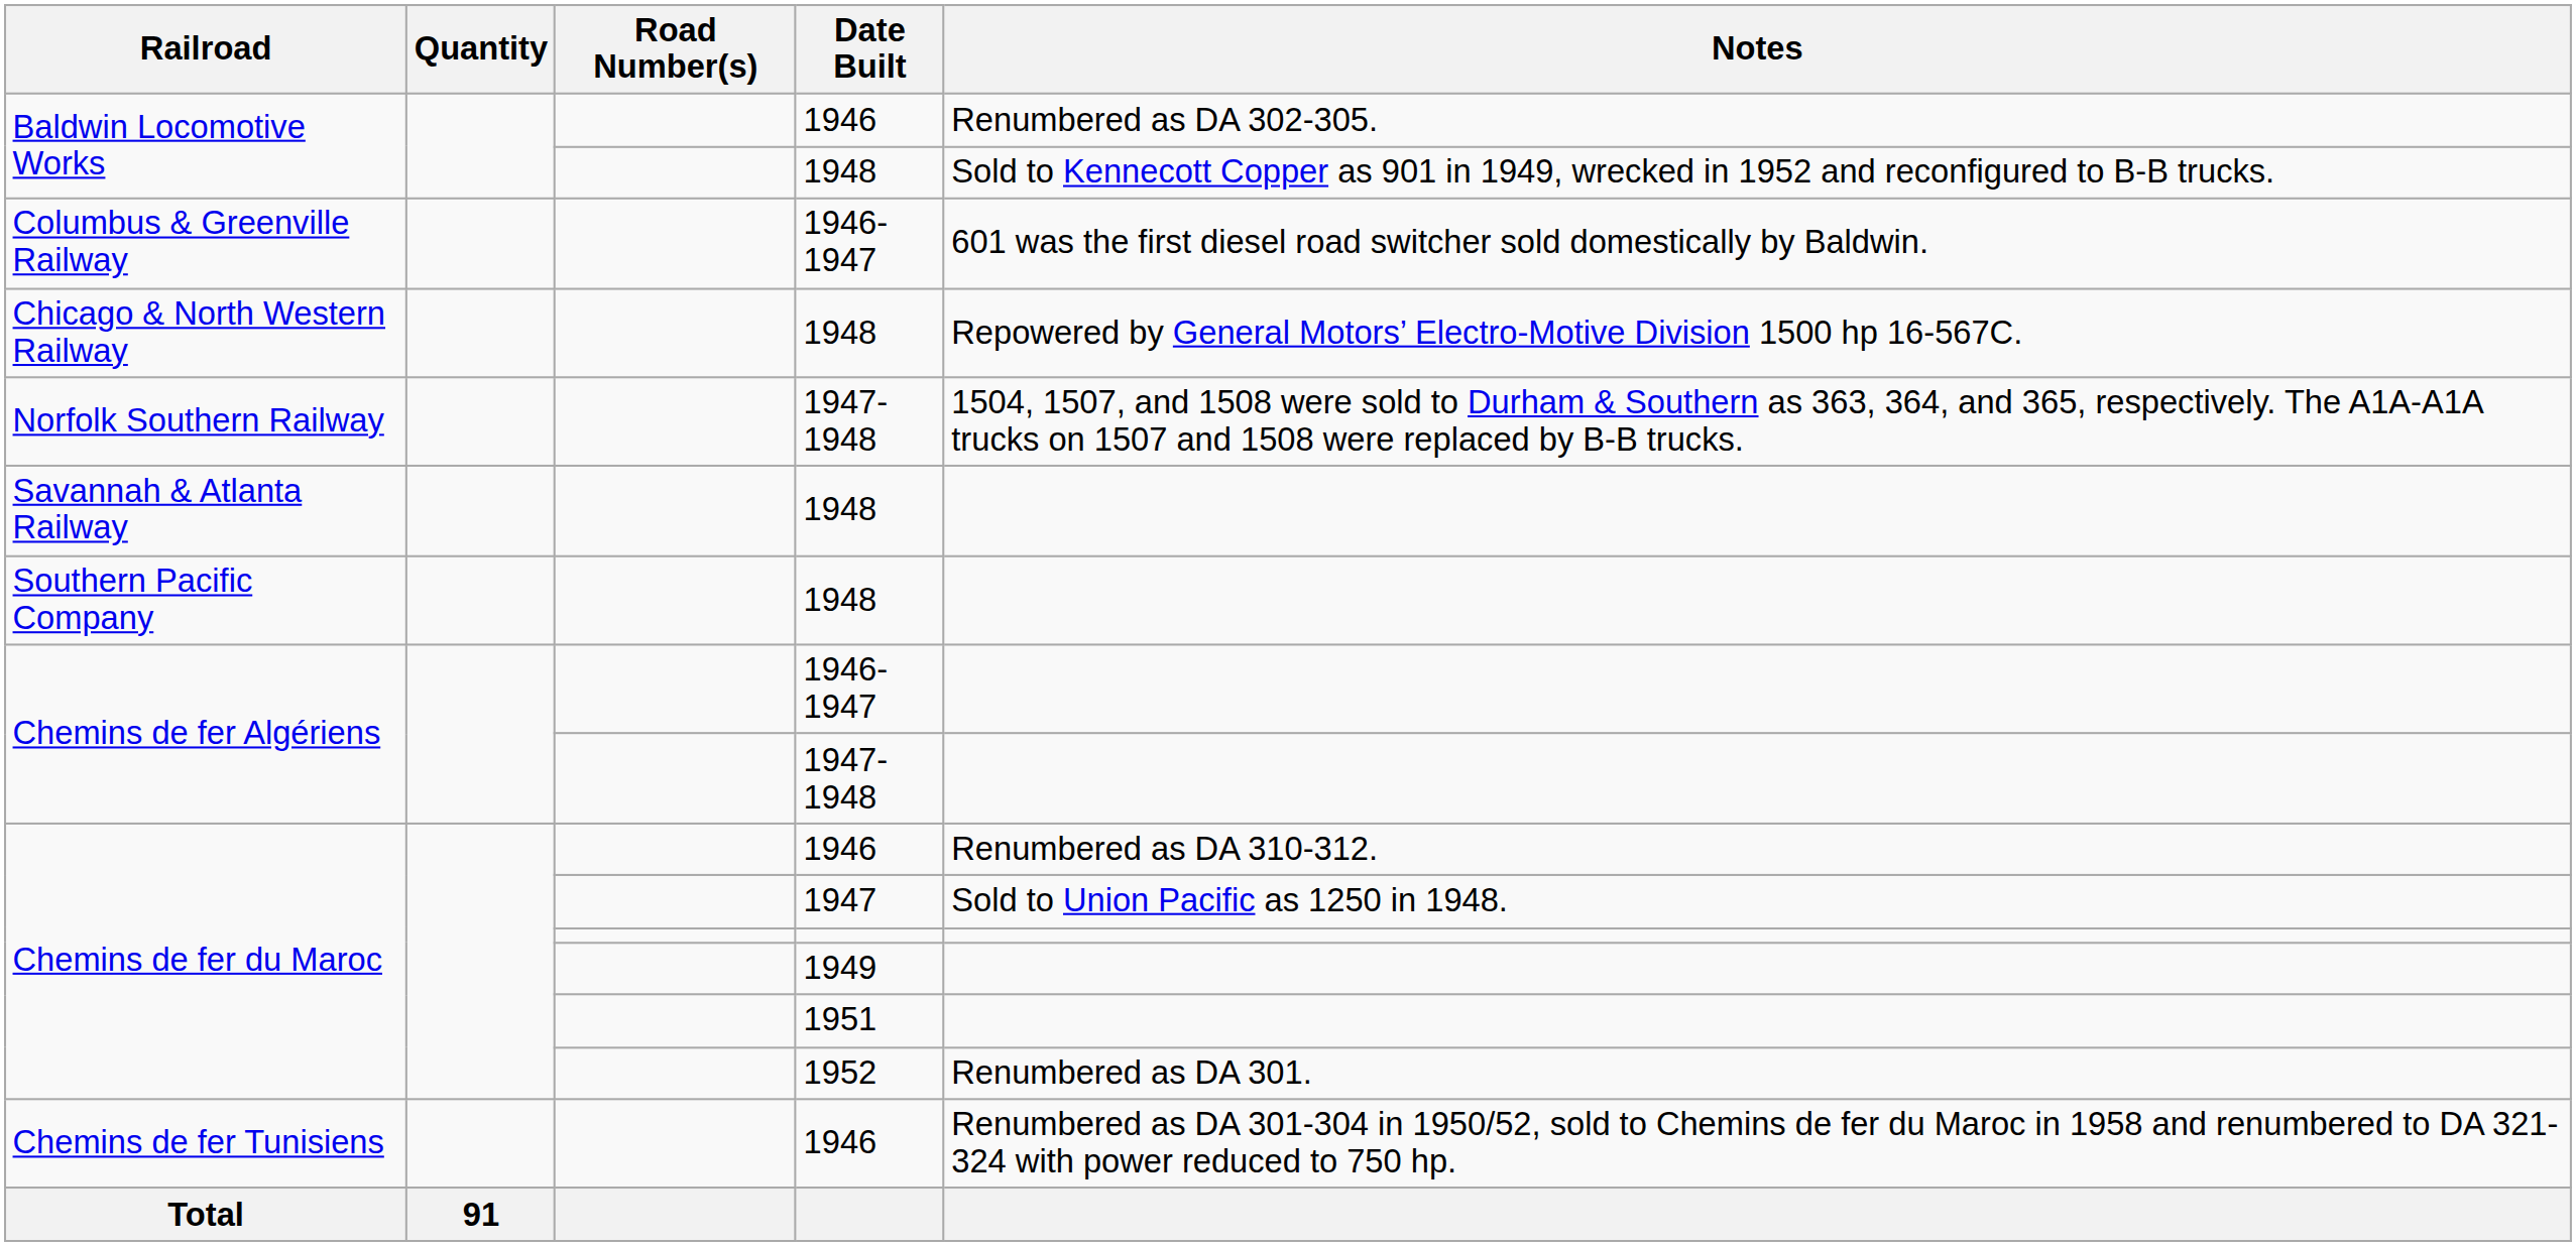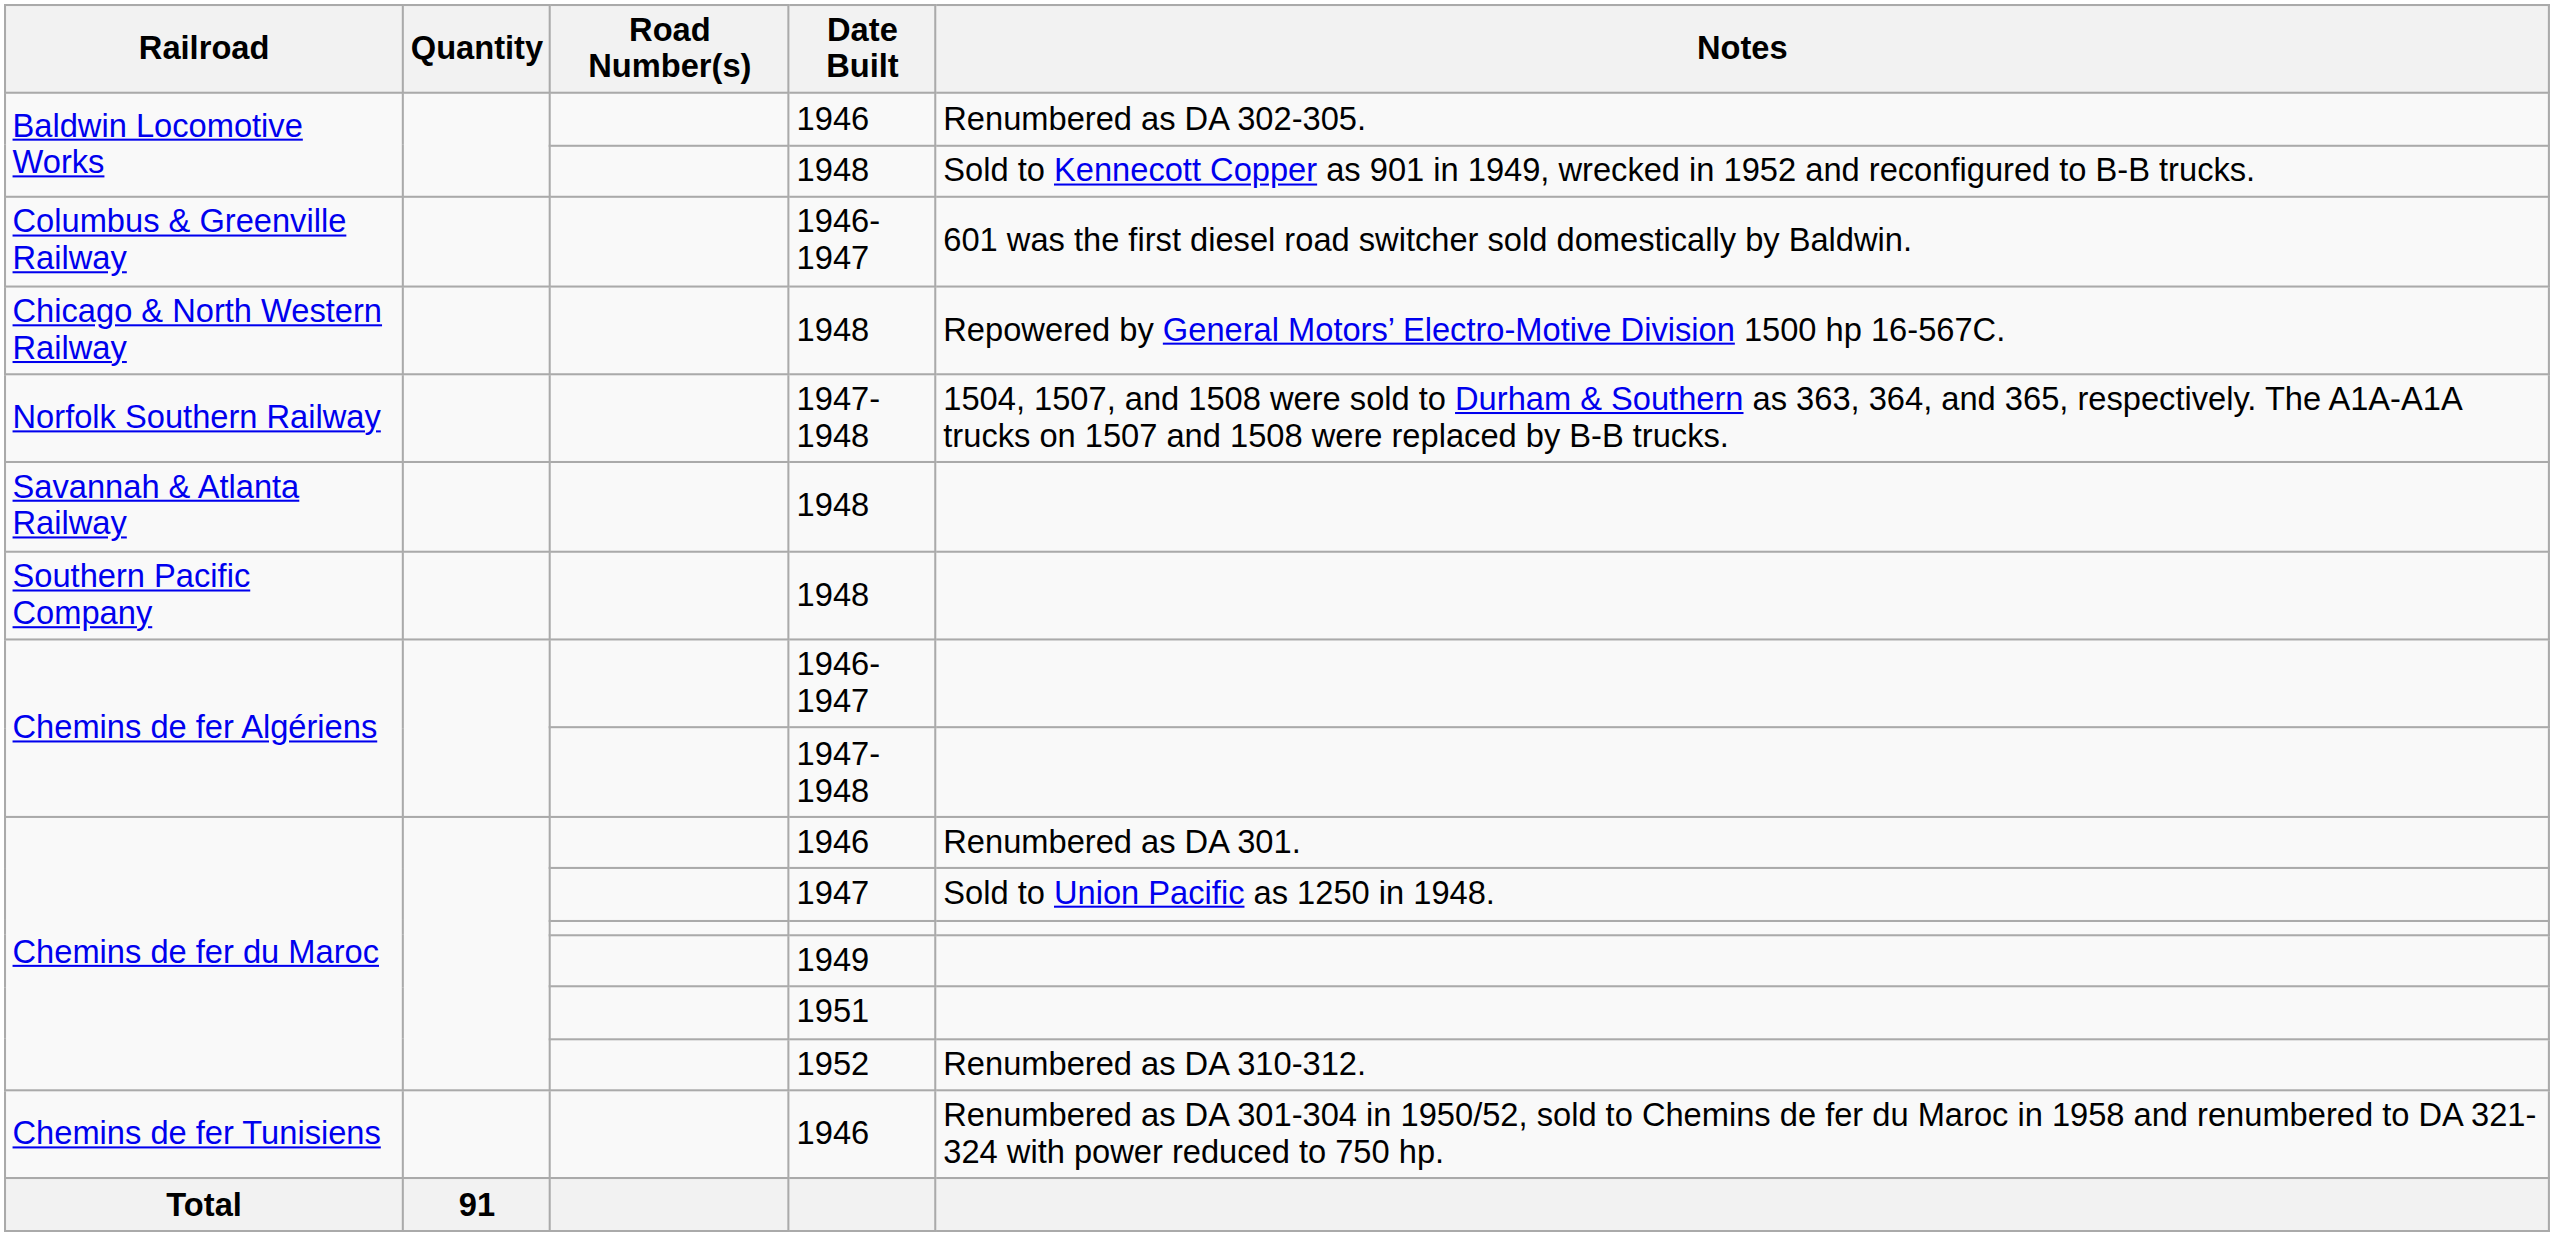Chemins de fer du Maroc / 1946 | Notes: Renumbered as DA 310-312. -> Renumbered as DA 301.
Chemins de fer du Maroc / 1952 | Notes: Renumbered as DA 301. -> Renumbered as DA 310-312.
